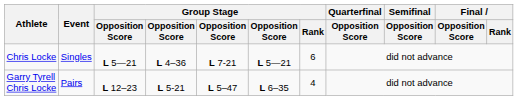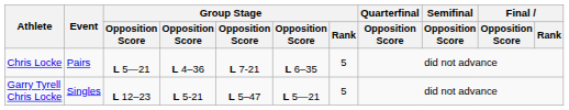Chris Locke | Event: Singles -> Pairs
Chris Locke | column 6: L 5―21 -> L 6–35
Chris Locke | Group Stage / Rank: 6 -> 5
Garry Tyrell Chris Locke | Event: Pairs -> Singles
Garry Tyrell Chris Locke | column 6: L 6–35 -> L 5―21
Garry Tyrell Chris Locke | Group Stage / Rank: 4 -> 5
